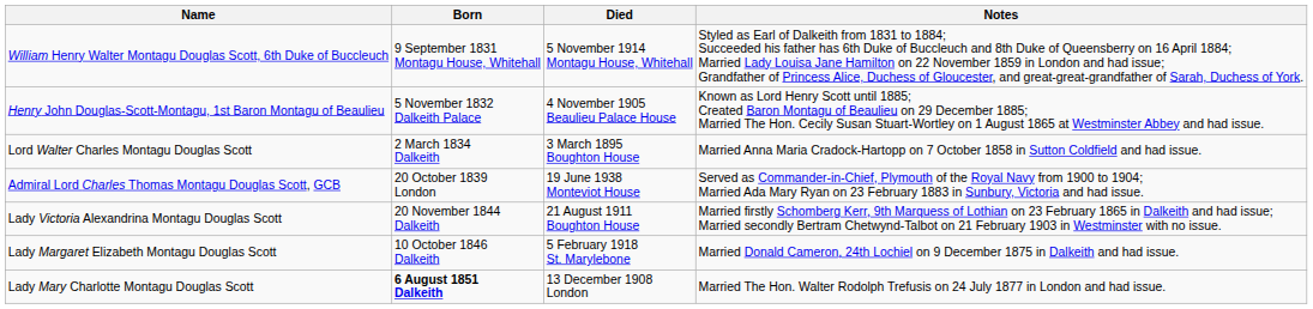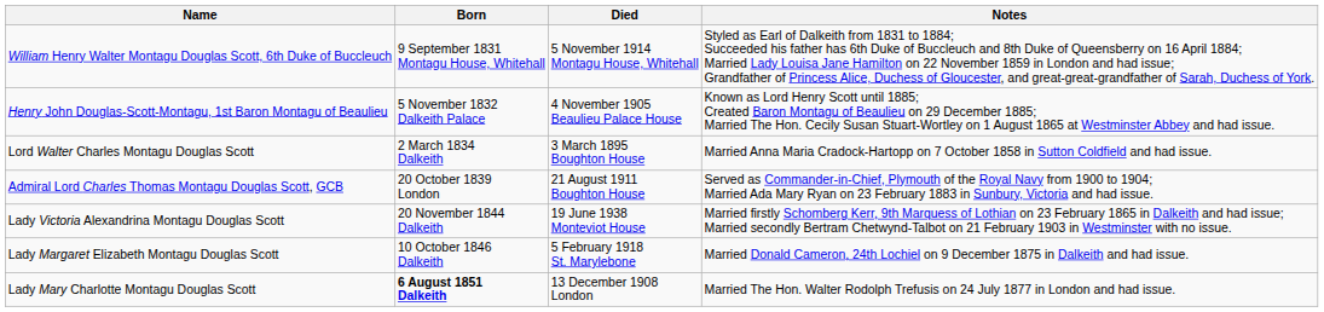Admiral Lord Charles Thomas Montagu Douglas Scott, GCB | Died: 19 June 1938 Monteviot House -> 21 August 1911 Boughton House
Lady Victoria Alexandrina Montagu Douglas Scott | Died: 21 August 1911 Boughton House -> 19 June 1938 Monteviot House
